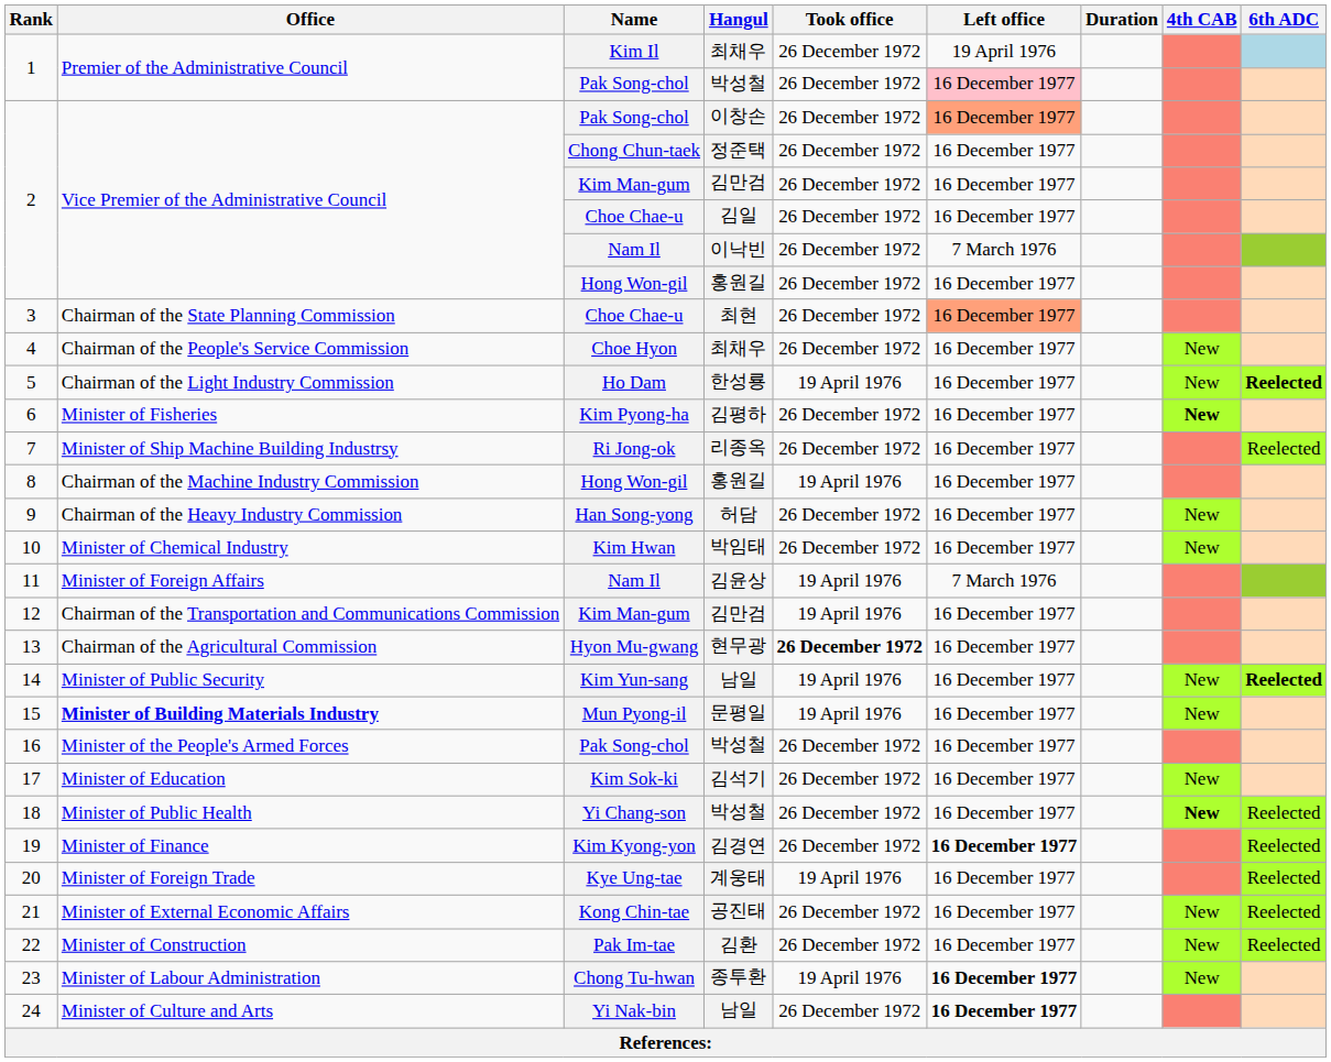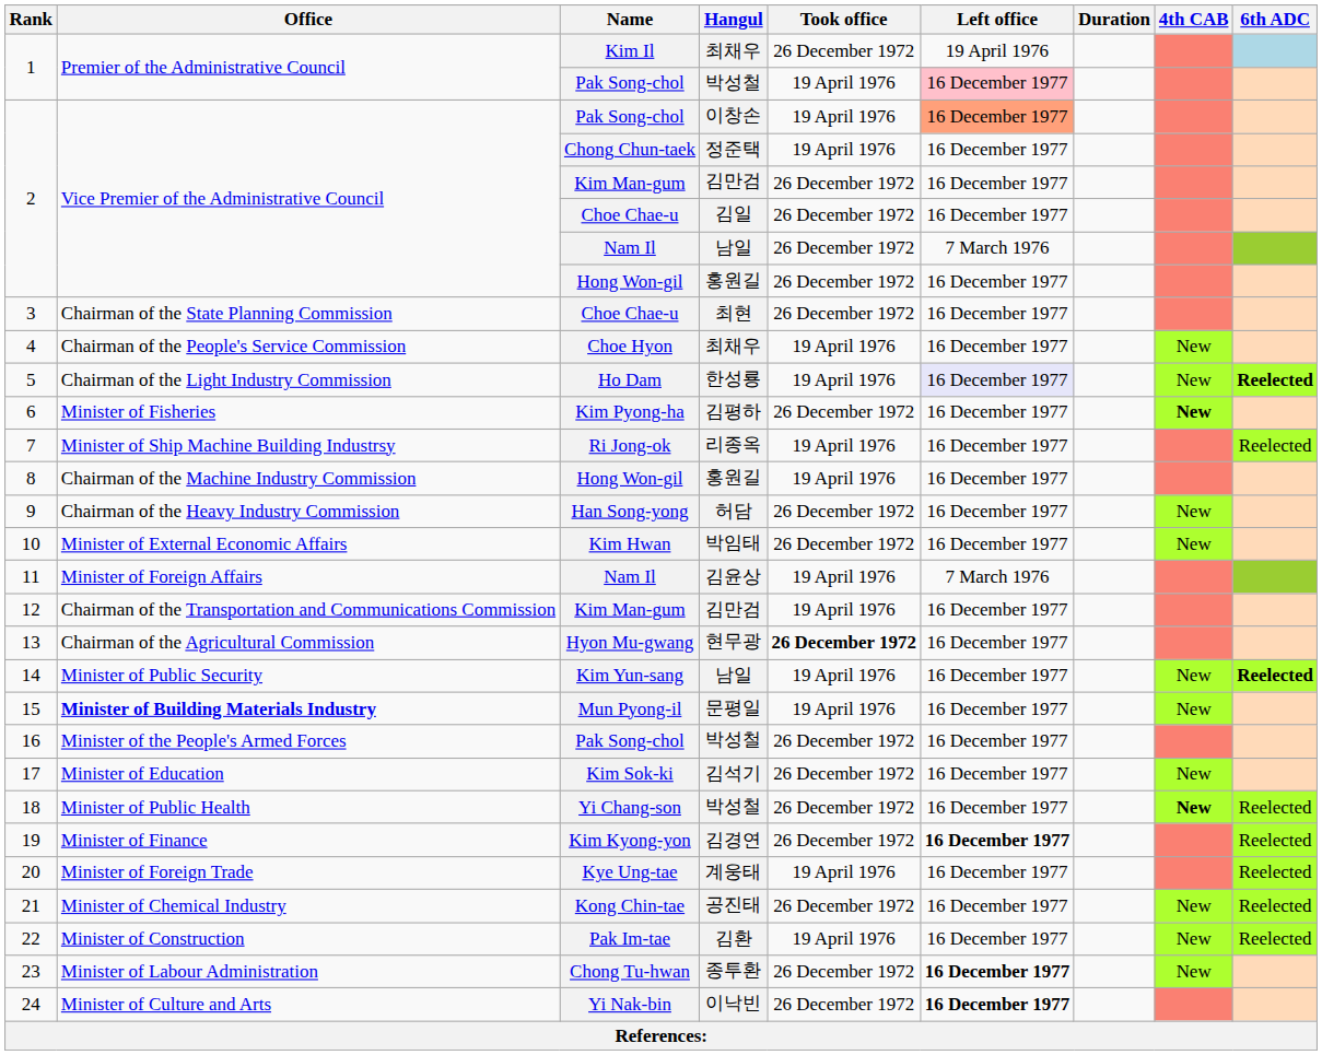1 / Pak Song-chol | Took office: 26 December 1972 -> 19 April 1976
2 / Pak Song-chol | Took office: 26 December 1972 -> 19 April 1976
2 / Chong Chun-taek | Took office: 26 December 1972 -> 19 April 1976
2 / Nam Il | Hangul: 이낙빈 -> 남일
3 | Left office: lightsalmon background -> no background
4 | Took office: 26 December 1972 -> 19 April 1976
5 | Left office: no background -> lavender background
7 | Took office: 26 December 1972 -> 19 April 1976
10 | Office: Minister of Chemical Industry -> Minister of External Economic Affairs
21 | Office: Minister of External Economic Affairs -> Minister of Chemical Industry
22 | Took office: 26 December 1972 -> 19 April 1976
23 | Took office: 19 April 1976 -> 26 December 1972
24 | Hangul: 남일 -> 이낙빈
